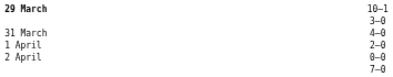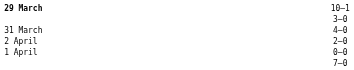2–0 | column 1: 1 April -> 2 April
0–0 | column 1: 2 April -> 1 April
